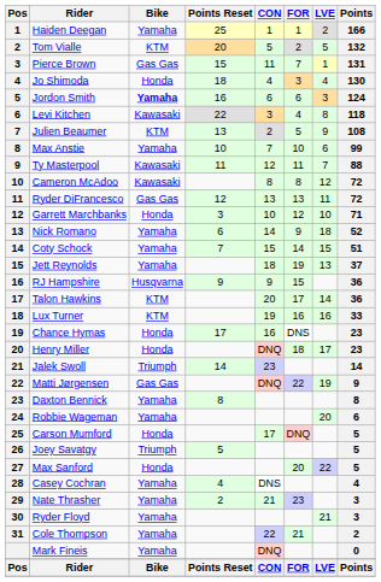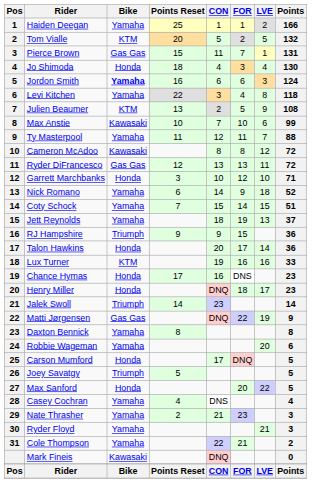Levi Kitchen | Bike: Kawasaki -> Yamaha
Max Anstie | Bike: Yamaha -> Kawasaki
Ty Masterpool | Bike: Kawasaki -> Yamaha
RJ Hampshire | Bike: Husqvarna -> Triumph
Talon Hawkins | Bike: KTM -> Honda
Mark Fineis | Bike: Yamaha -> Kawasaki
